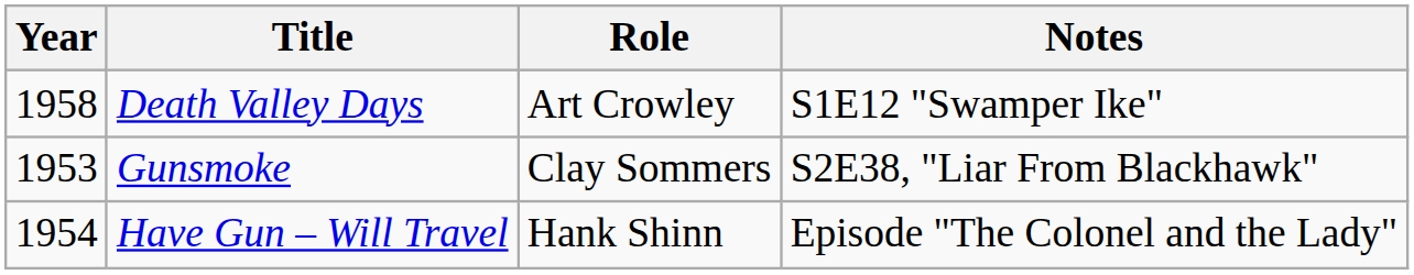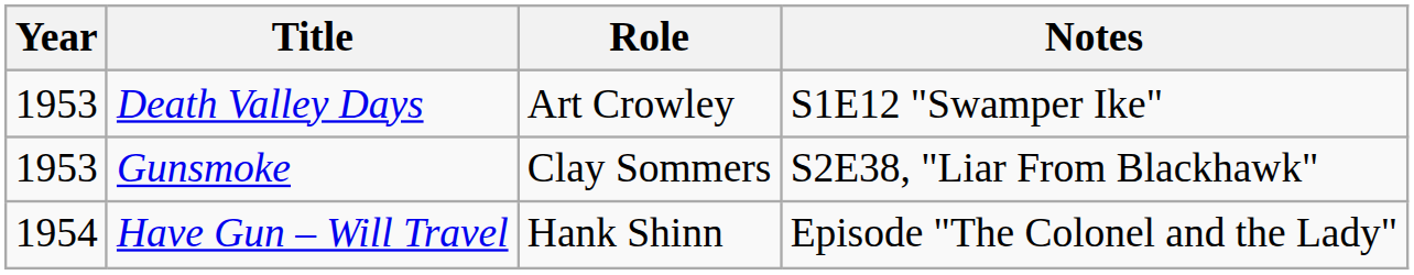Death Valley Days | Year: 1958 -> 1953
